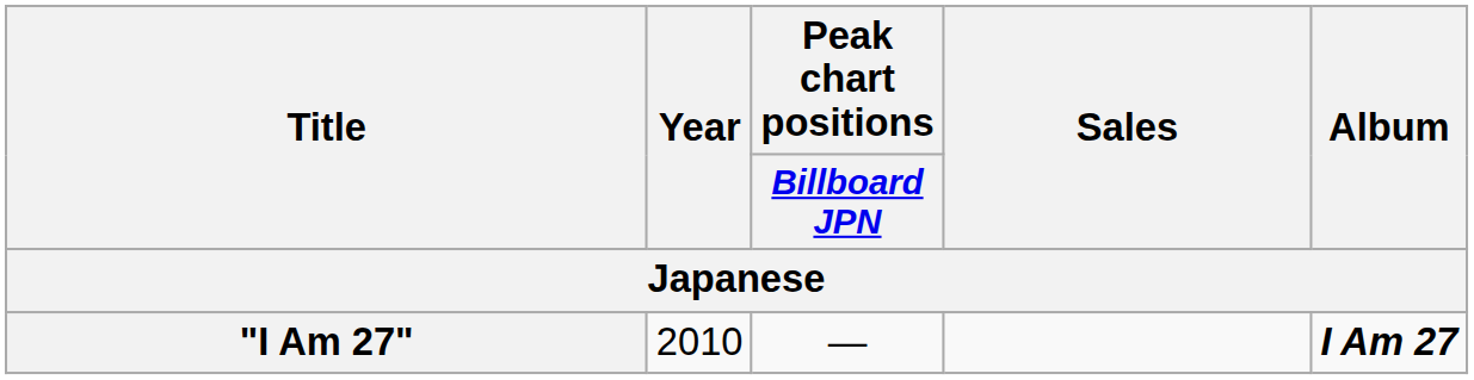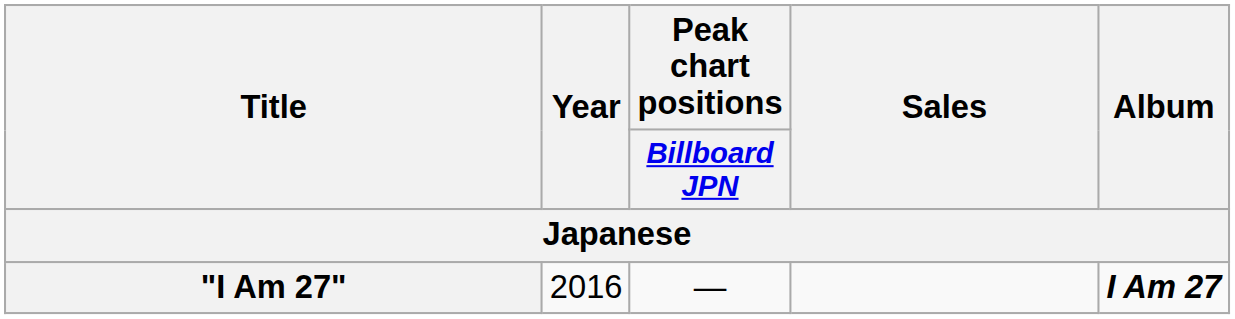"I Am 27" | Year: 2010 -> 2016
